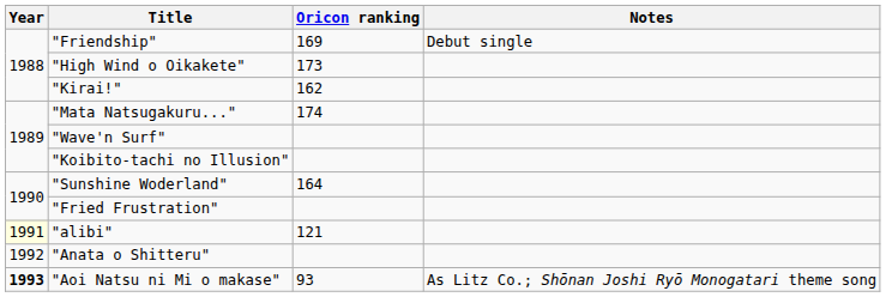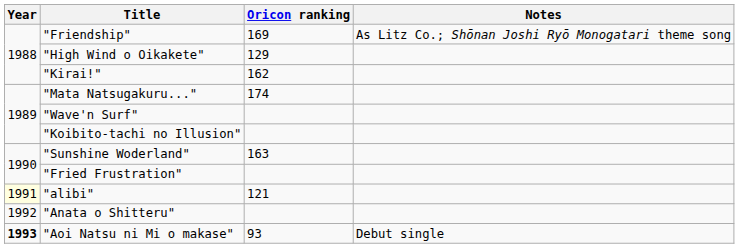"Friendship" | Notes: Debut single -> As Litz Co.; Shōnan Joshi Ryō Monogatari theme song
"High Wind o Oikakete" | Oricon ranking: 173 -> 129
"Sunshine Woderland" | Oricon ranking: 164 -> 163
"Aoi Natsu ni Mi o makase" | Notes: As Litz Co.; Shōnan Joshi Ryō Monogatari theme song -> Debut single
